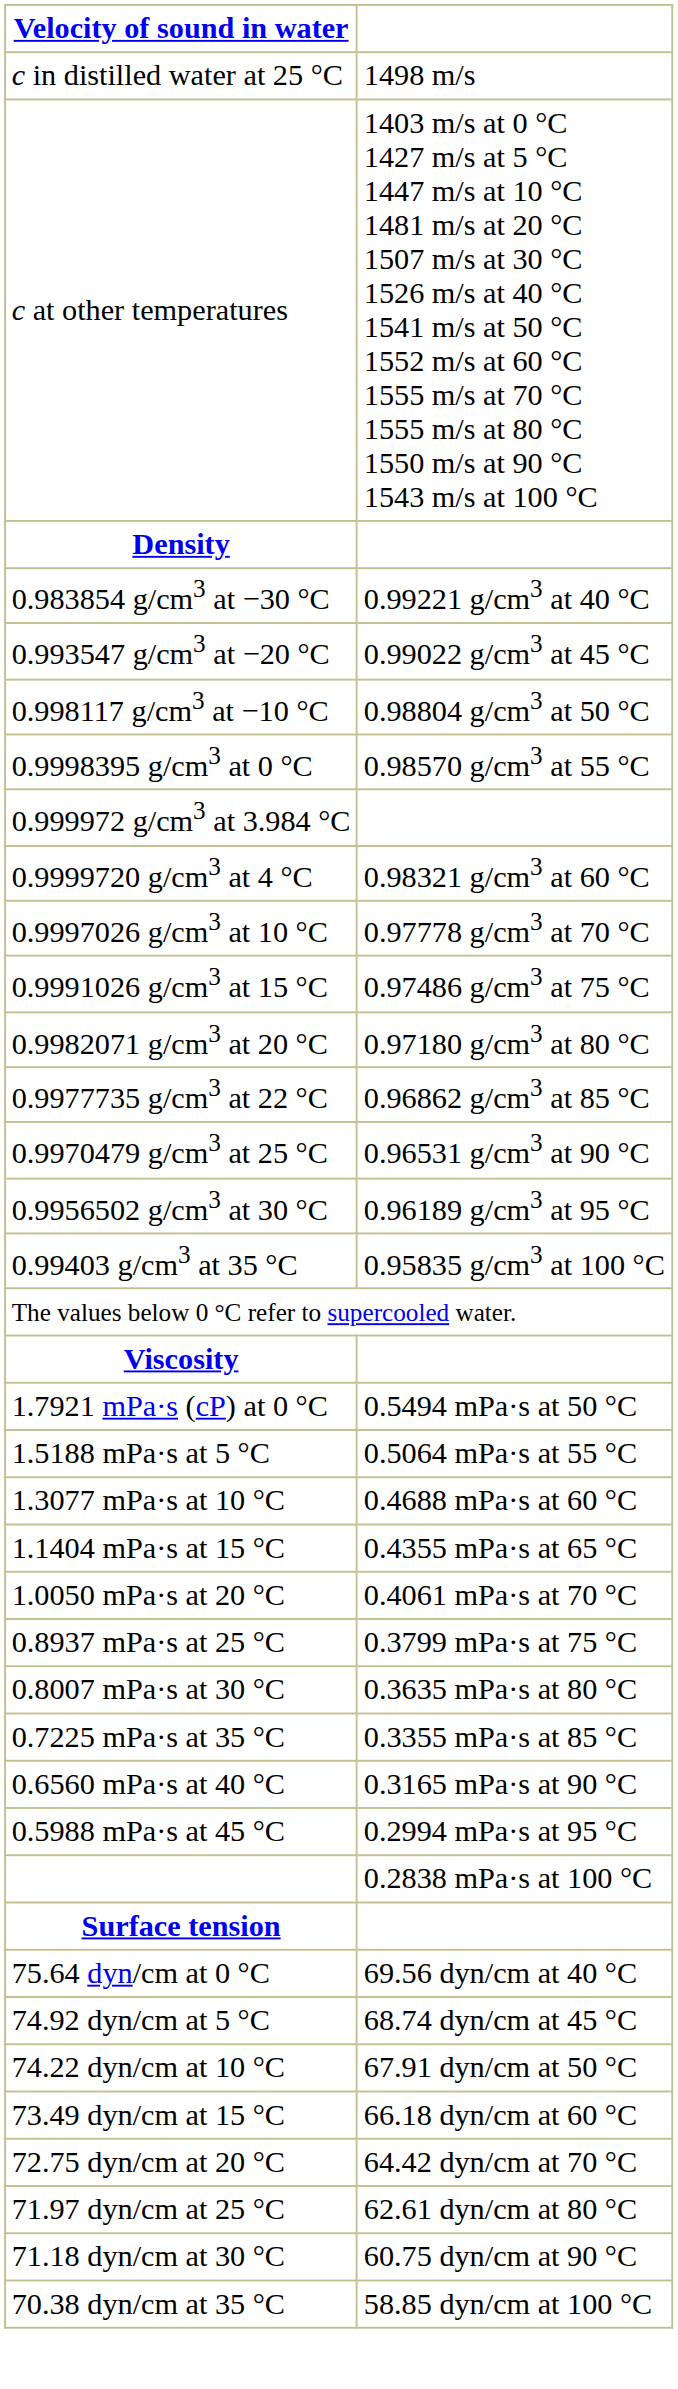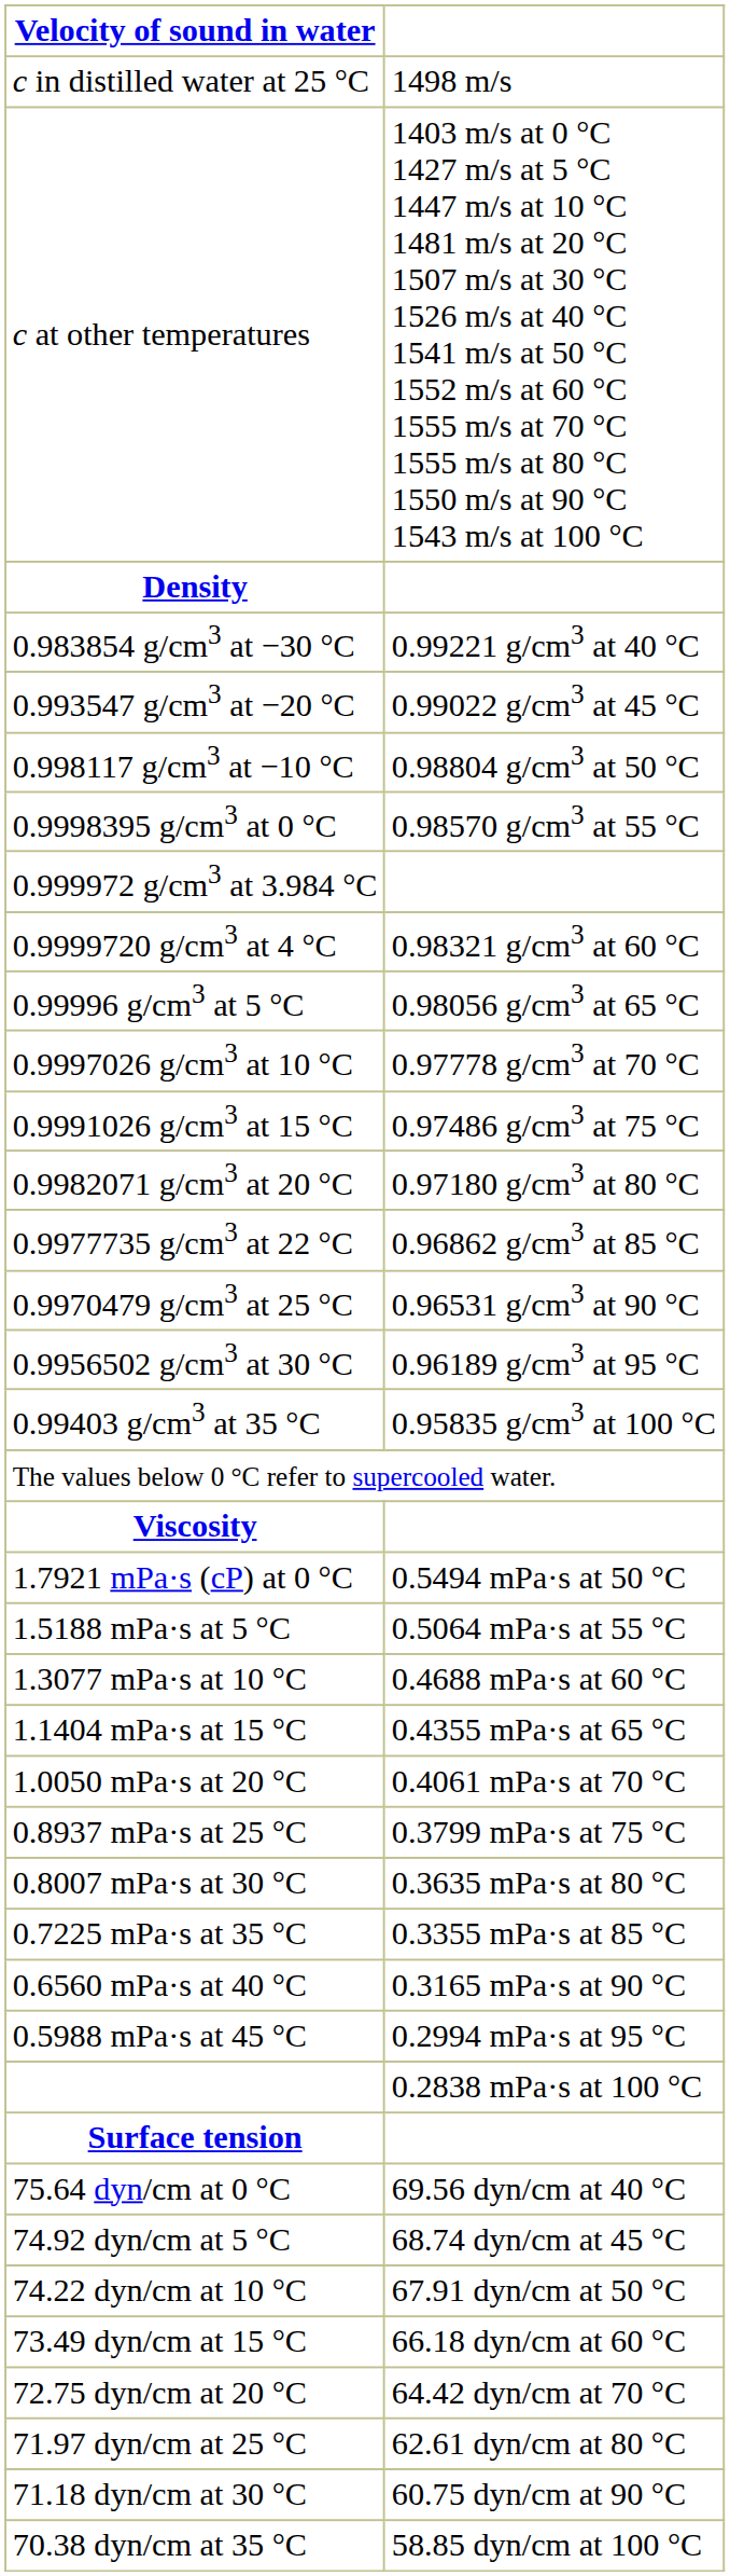+ row: 0.99996 g/cm3 at 5 °C | 0.98056 g/cm3 at 65 °C
